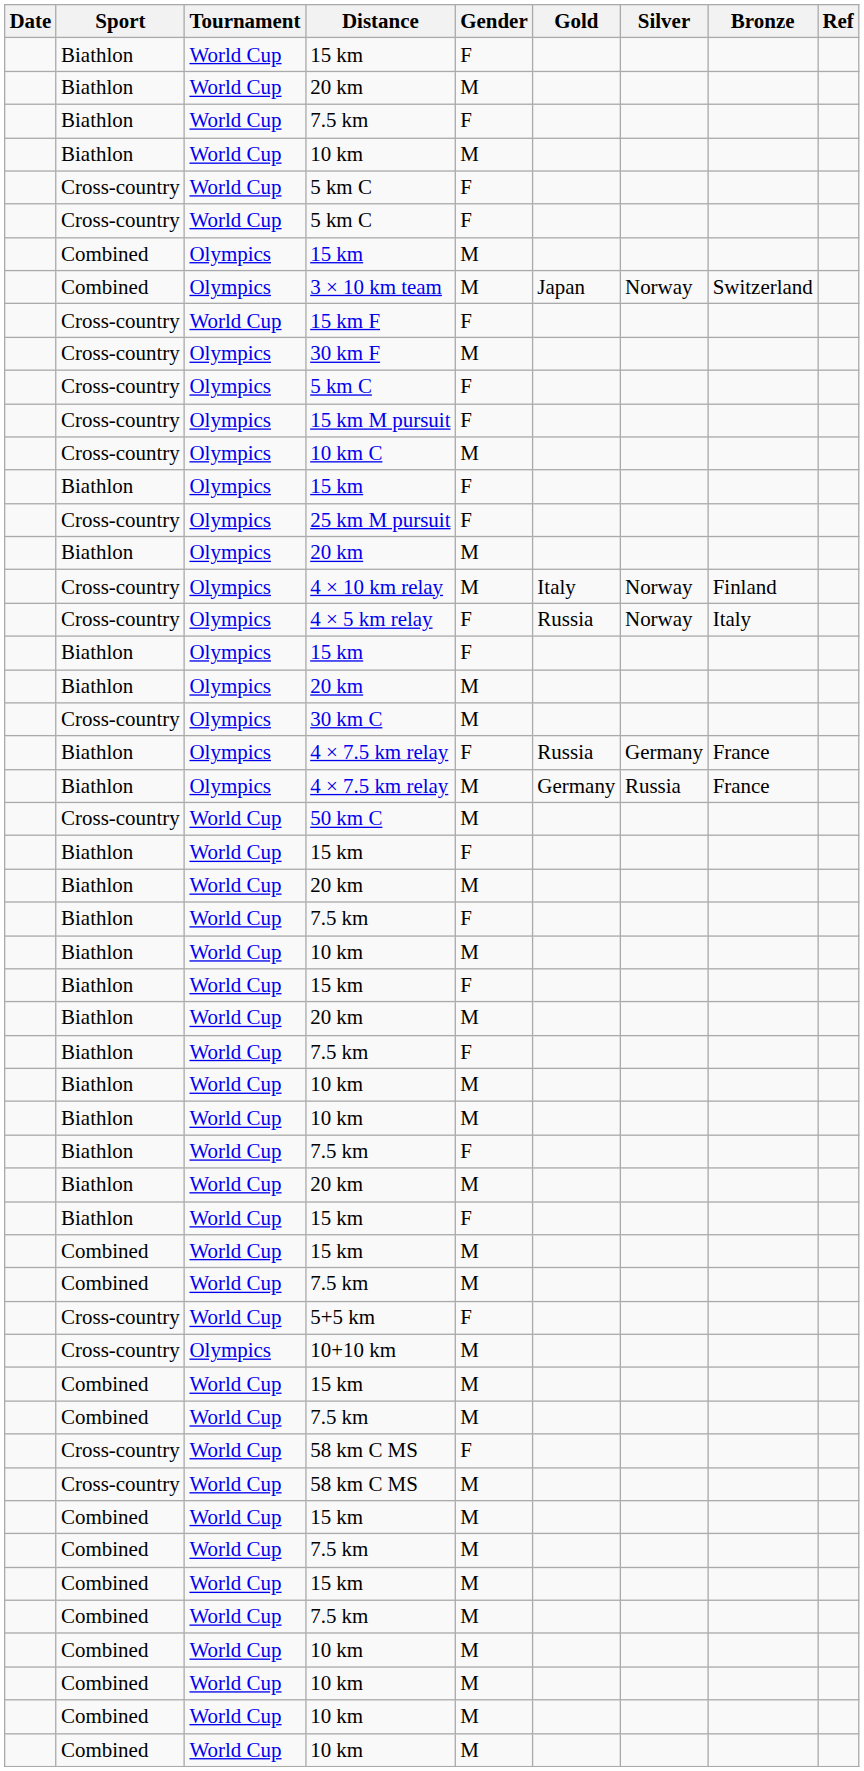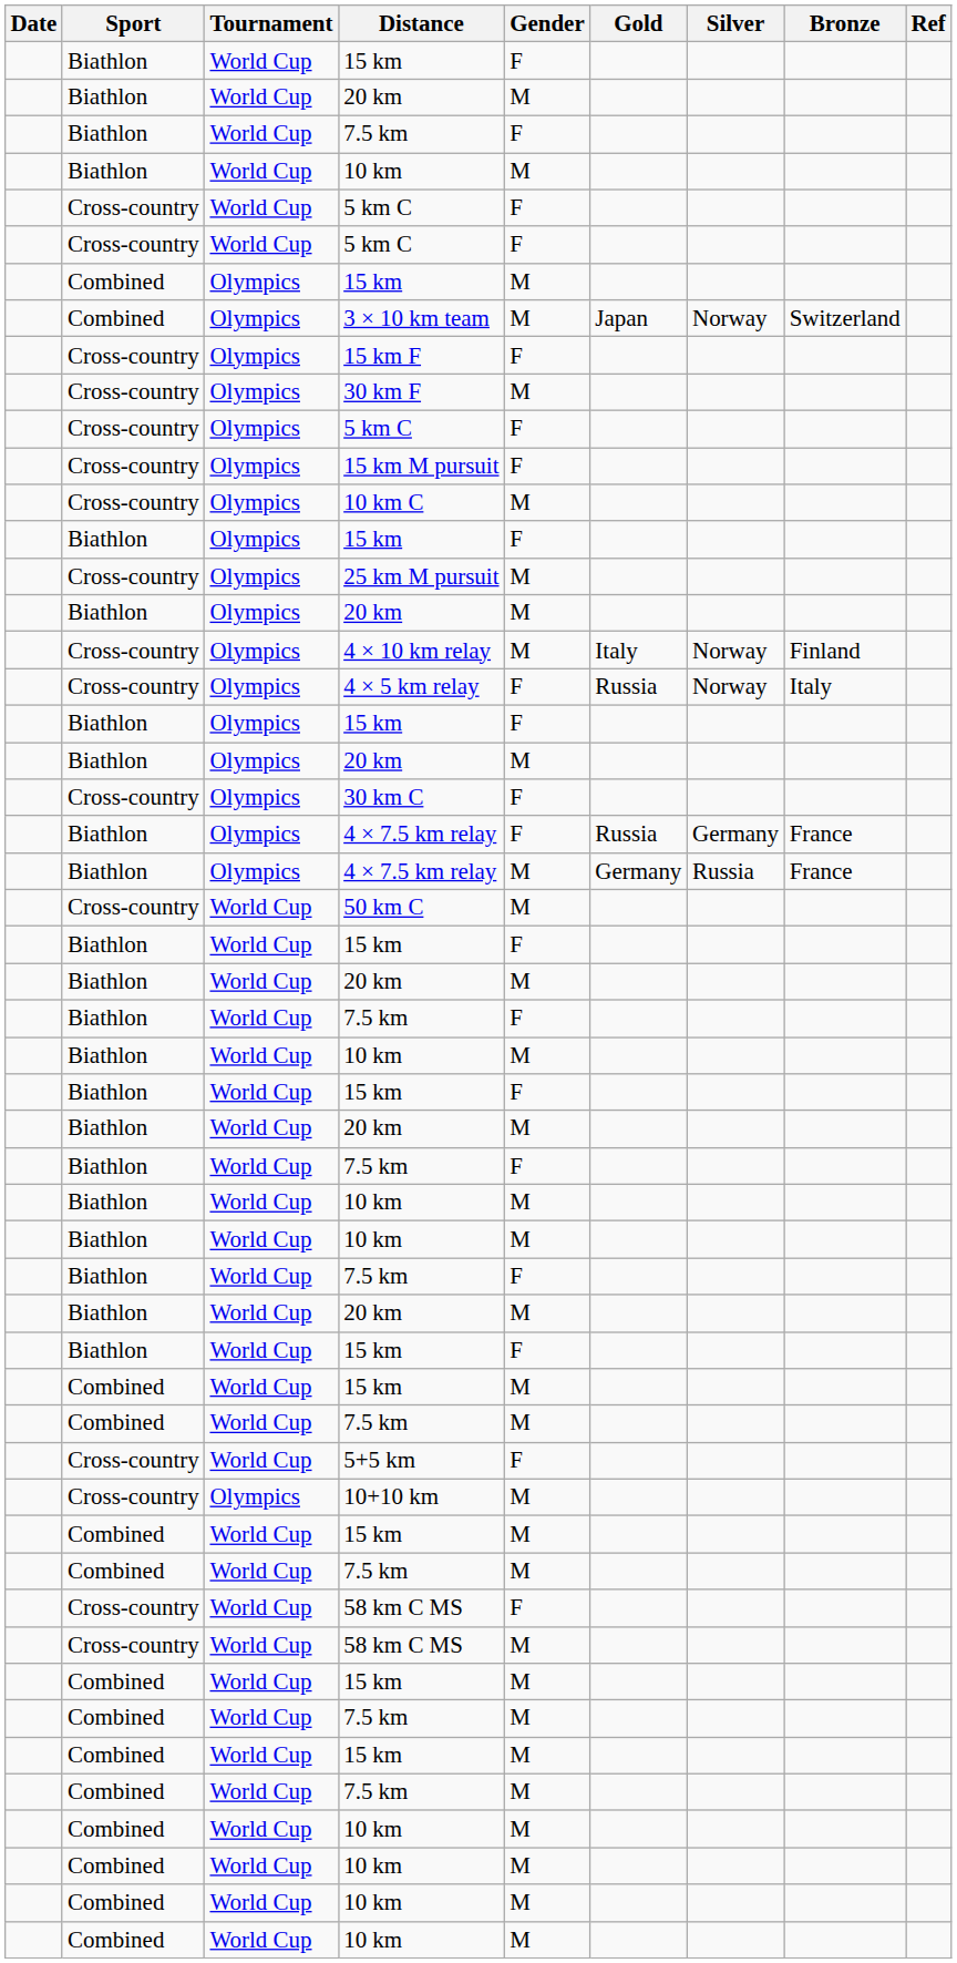15 km F | Tournament: World Cup -> Olympics
25 km M pursuit | Gender: F -> M
30 km C | Gender: M -> F
